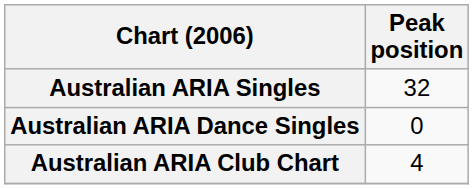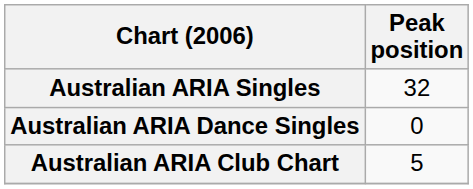Australian ARIA Club Chart | Peak position: 4 -> 5
